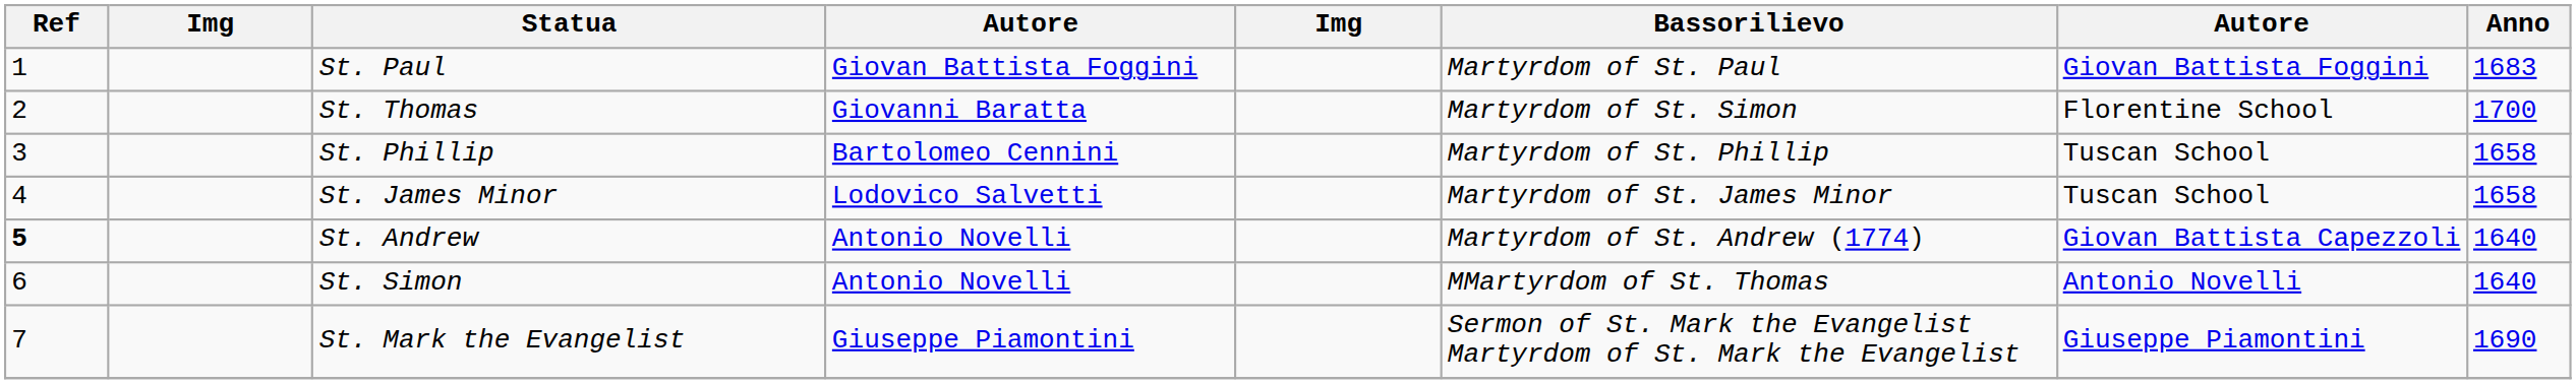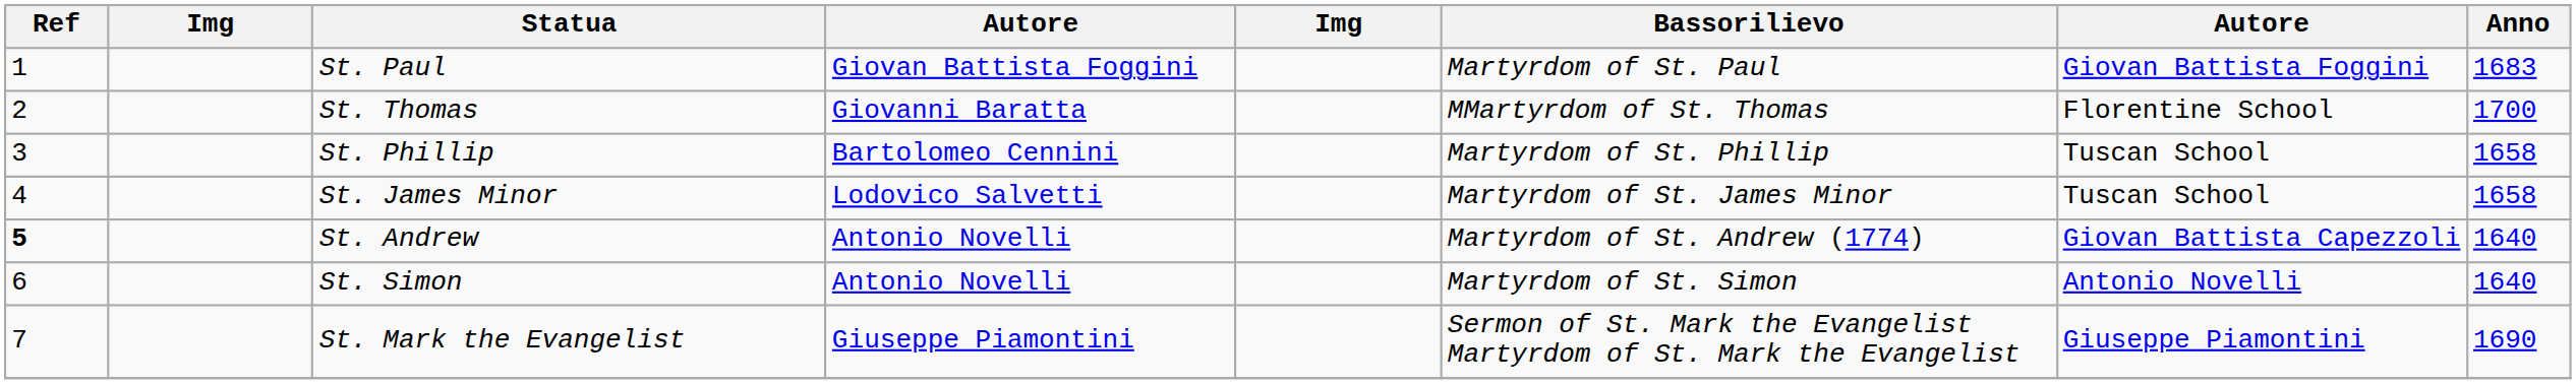St. Thomas | Bassorilievo: Martyrdom of St. Simon -> MMartyrdom of St. Thomas
St. Simon | Bassorilievo: MMartyrdom of St. Thomas -> Martyrdom of St. Simon
